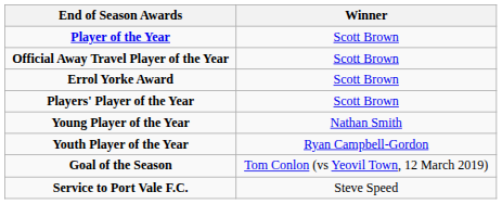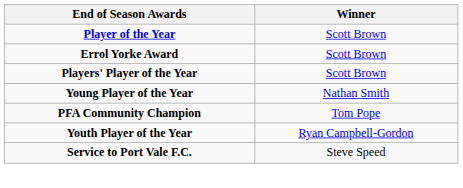- row: Official Away Travel Player of the Year | Scott Brown
+ row: PFA Community Champion | Tom Pope
- row: Goal of the Season | Tom Conlon (vs Yeovil Town, 12 March 2019)
